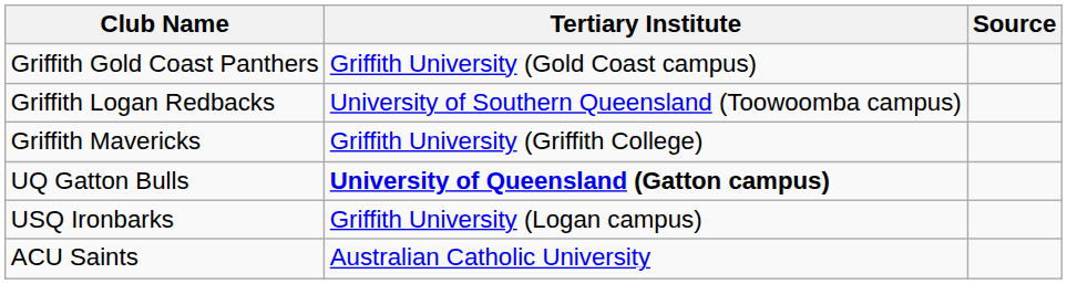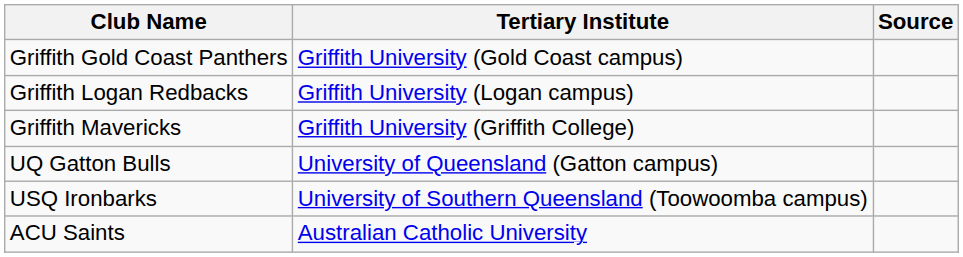Griffith Logan Redbacks | Tertiary Institute: University of Southern Queensland (Toowoomba campus) -> Griffith University (Logan campus)
UQ Gatton Bulls | Tertiary Institute: bold -> normal
USQ Ironbarks | Tertiary Institute: Griffith University (Logan campus) -> University of Southern Queensland (Toowoomba campus)
